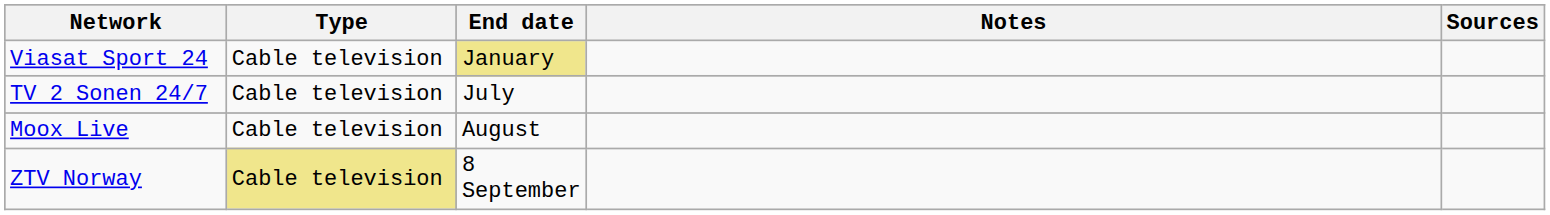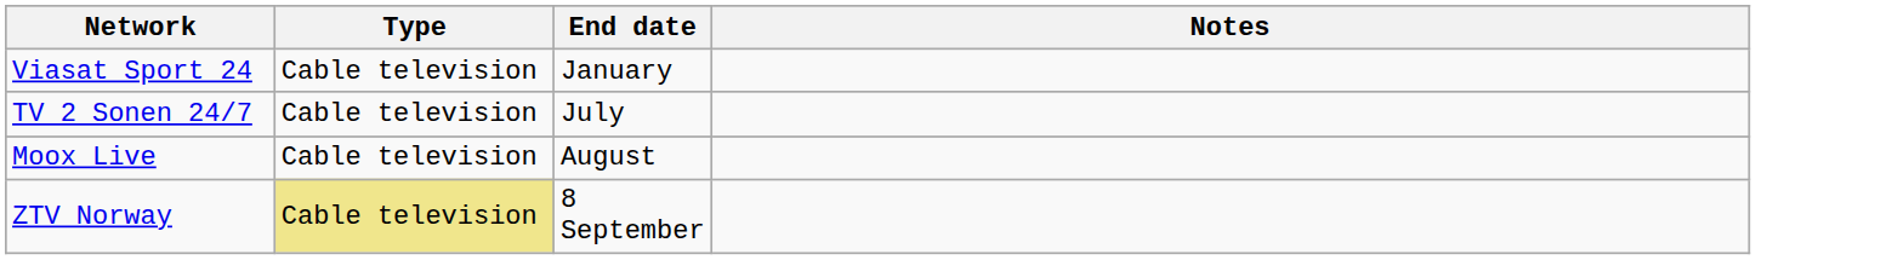- column: Sources
Viasat Sport 24 | End date: khaki background -> no background
